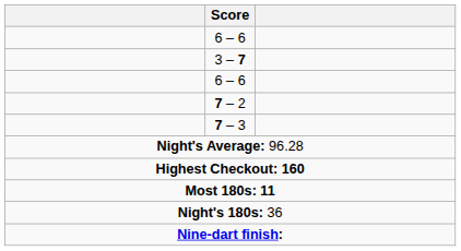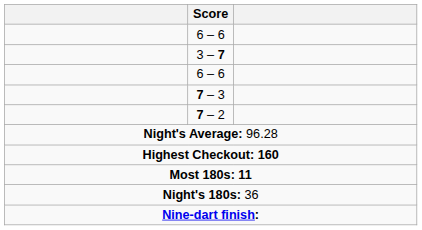rows swapped: 7 – 3 <-> 7 – 2
